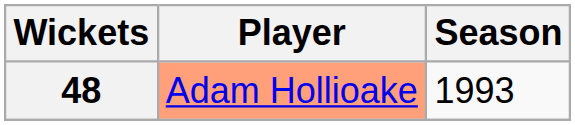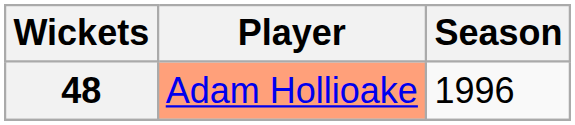48 | Season: 1993 -> 1996
